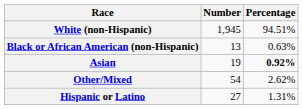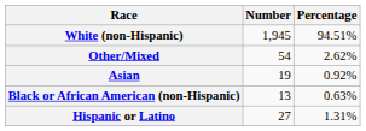rows swapped: Black or African American (non-Hispanic) <-> Other/Mixed
Asian | Percentage: bold -> normal
